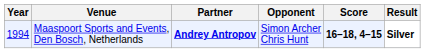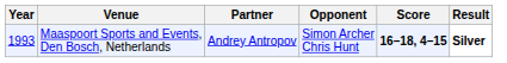Maaspoort Sports and Events, Den Bosch, Netherlands | Year: 1994 -> 1993
Maaspoort Sports and Events, Den Bosch, Netherlands | Partner: bold -> normal
